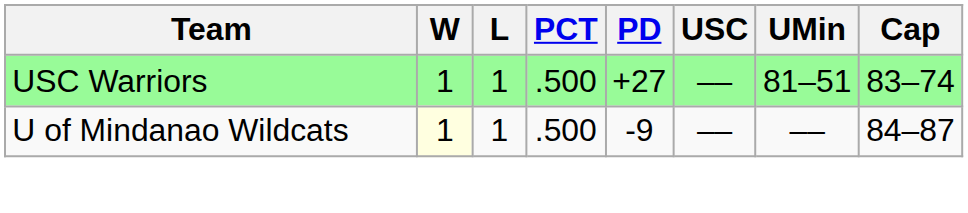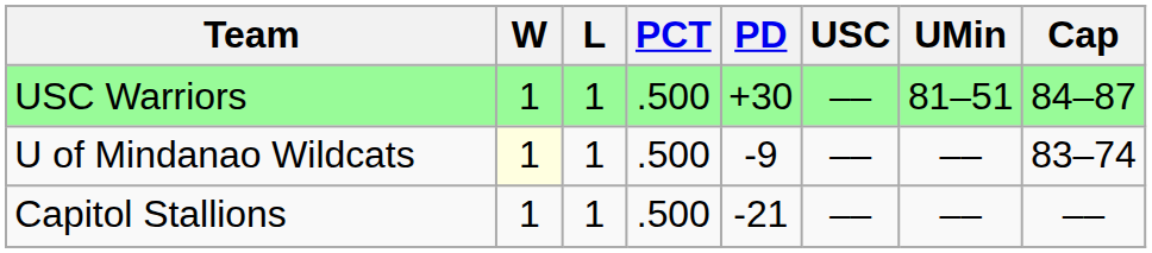USC Warriors | PD: +27 -> +30
USC Warriors | Cap: 83–74 -> 84–87
U of Mindanao Wildcats | Cap: 84–87 -> 83–74
+ row: Capitol Stallions | 1 | 1 | .500 | -21 | –– | –– | ––
